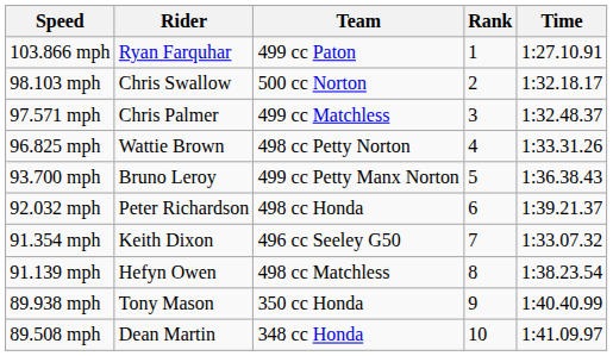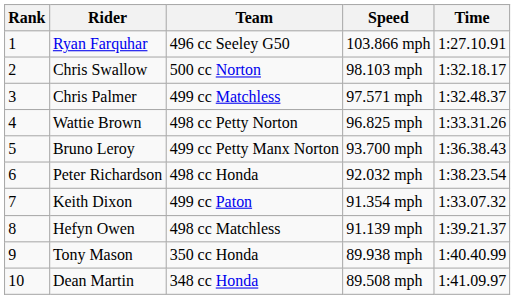columns swapped: Rank <-> Speed
Ryan Farquhar | Team: 499 cc Paton -> 496 cc Seeley G50
Peter Richardson | Time: 1:39.21.37 -> 1:38.23.54
Keith Dixon | Team: 496 cc Seeley G50 -> 499 cc Paton
Hefyn Owen | Time: 1:38.23.54 -> 1:39.21.37
